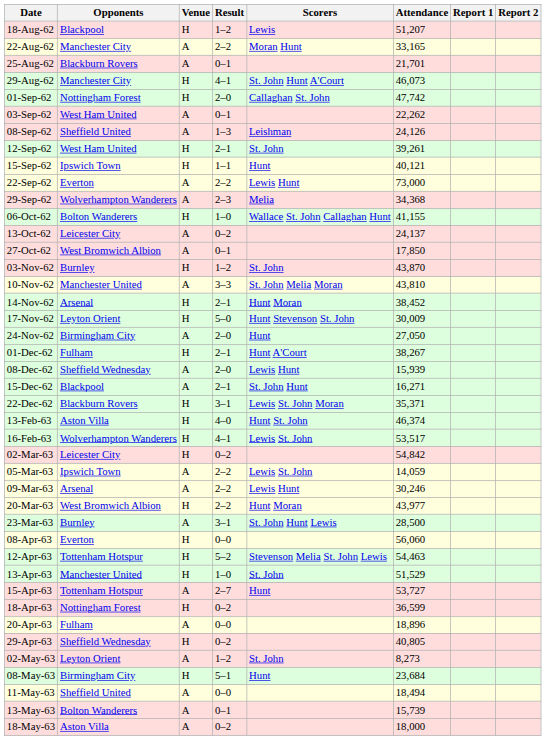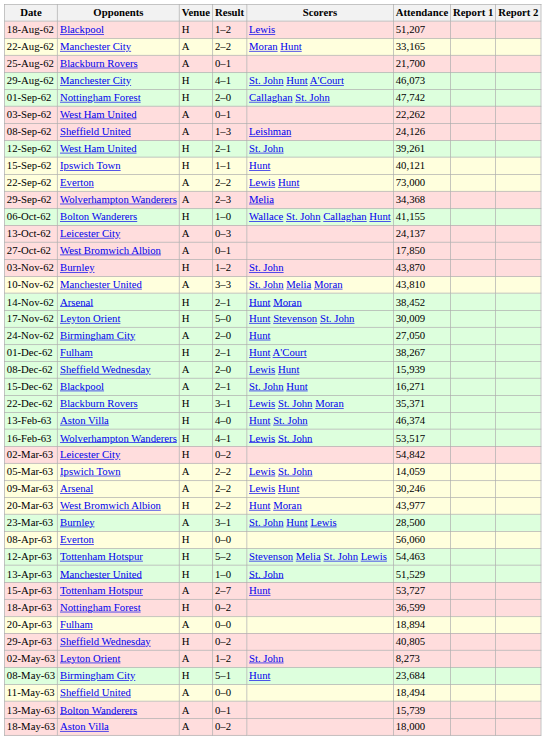25-Aug-62 | Attendance: 21,701 -> 21,700
13-Oct-62 | Result: 0–2 -> 0–3
20-Apr-63 | Attendance: 18,896 -> 18,894
